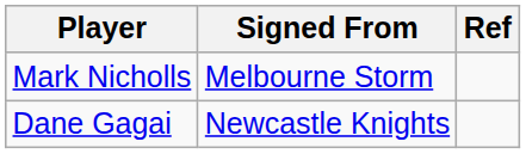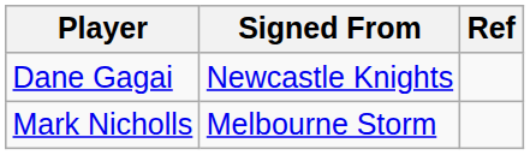rows swapped: Mark Nicholls <-> Dane Gagai
